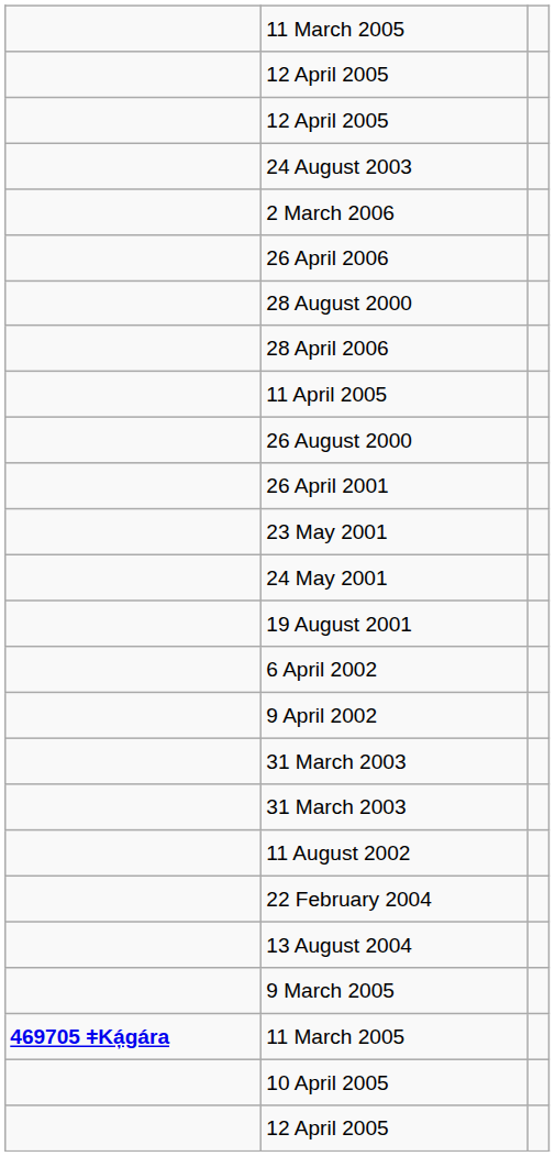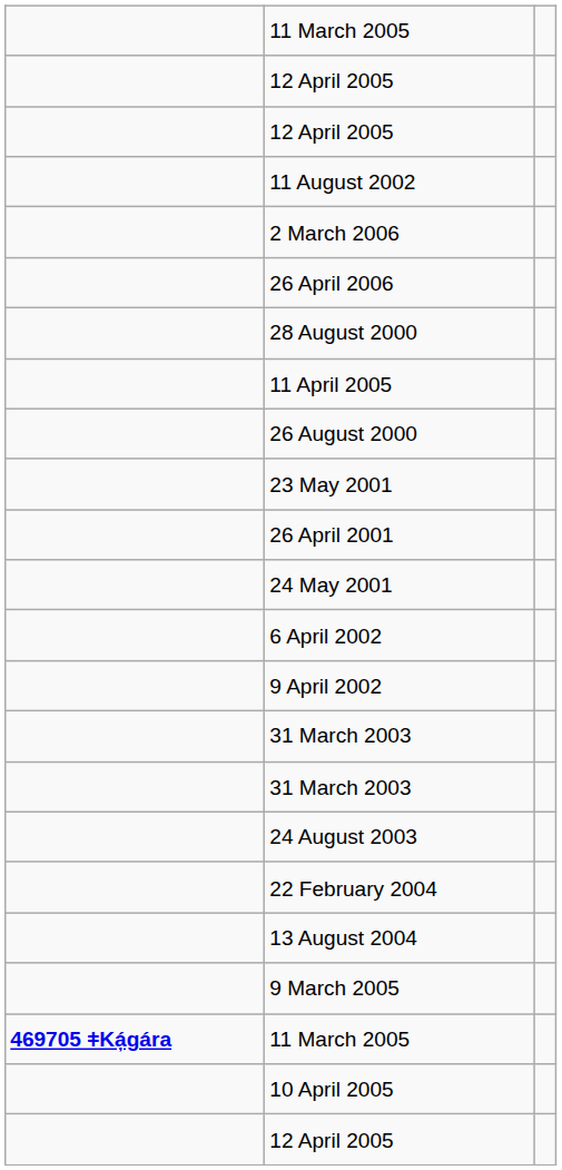rows swapped: 11 August 2002 <-> 24 August 2003
- row: 28 April 2006
rows swapped: 26 April 2001 <-> 23 May 2001
- row: 19 August 2001
